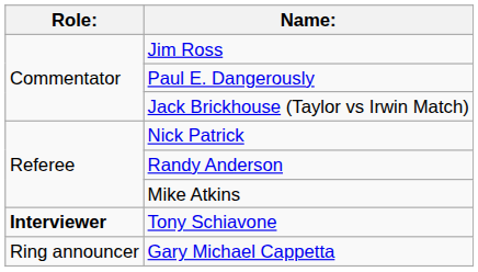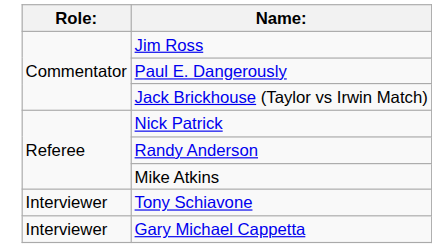Tony Schiavone | Role:: bold -> normal
Gary Michael Cappetta | Role:: Ring announcer -> Interviewer
